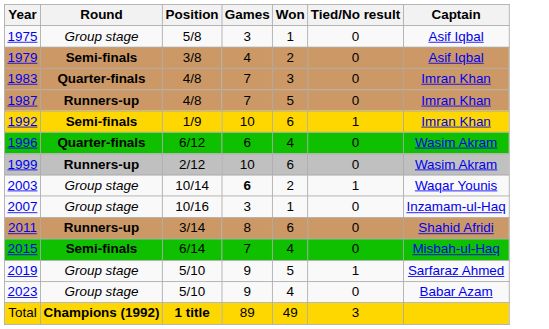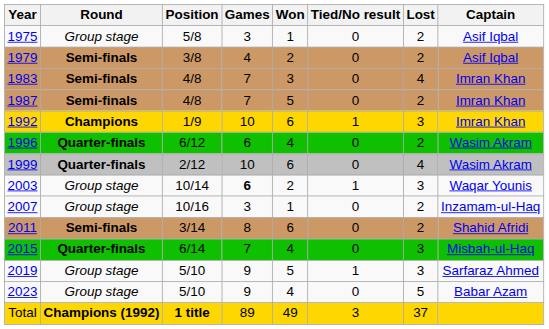+ column: Lost | 2 | 2 | 4 | 2 | 3 | 2 | 4 | 3 | 2 | 2 | 3 | 3 | 5 | 37
1983 | Round: Quarter-finals -> Semi-finals
1987 | Round: Runners-up -> Semi-finals
1992 | Round: Semi-finals -> Champions
1999 | Round: Runners-up -> Quarter-finals
2011 | Round: Runners-up -> Semi-finals
2015 | Round: Semi-finals -> Quarter-finals
